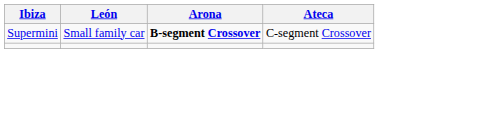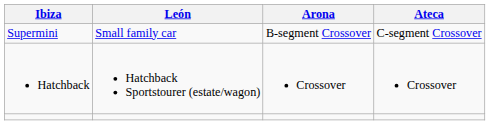Supermini | Arona: bold -> normal
+ row: Hatchback | Hatchback Sportstourer (estate/wagon) | Crossover | Crossover
